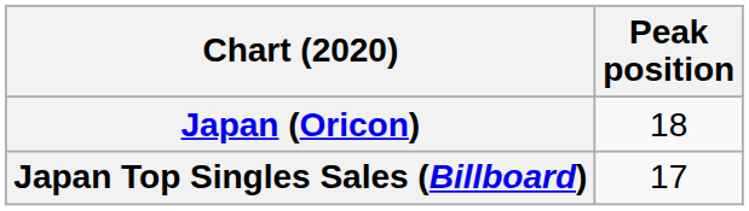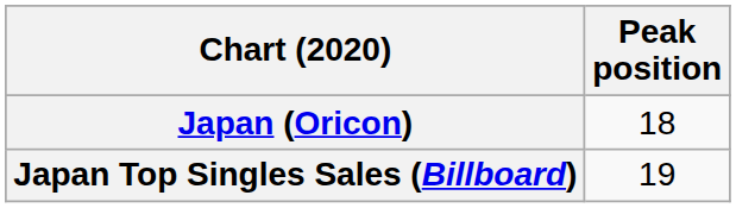Japan Top Singles Sales (Billboard) | Peak position: 17 -> 19
